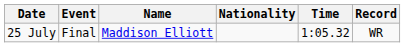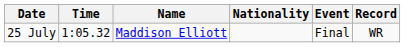columns swapped: Event <-> Time
